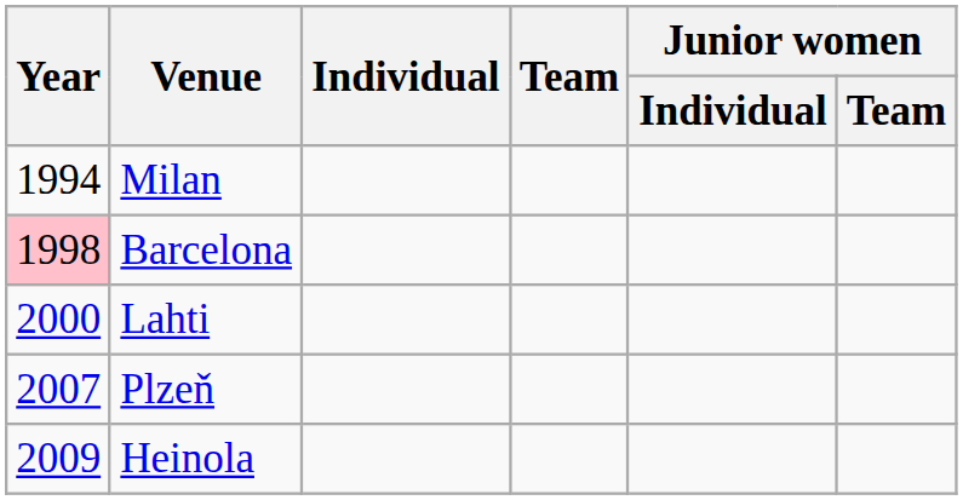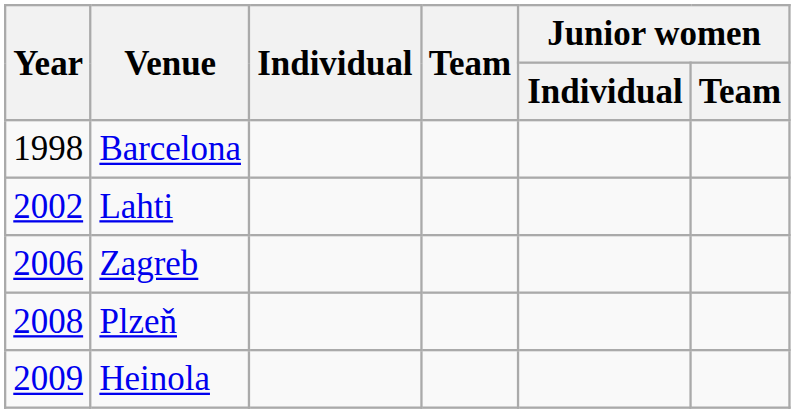- row: 1994 | Milan
Barcelona | Year: pink background -> no background
Lahti | Year: 2000 -> 2002
+ row: 2006 | Zagreb
Plzeň | Year: 2007 -> 2008
